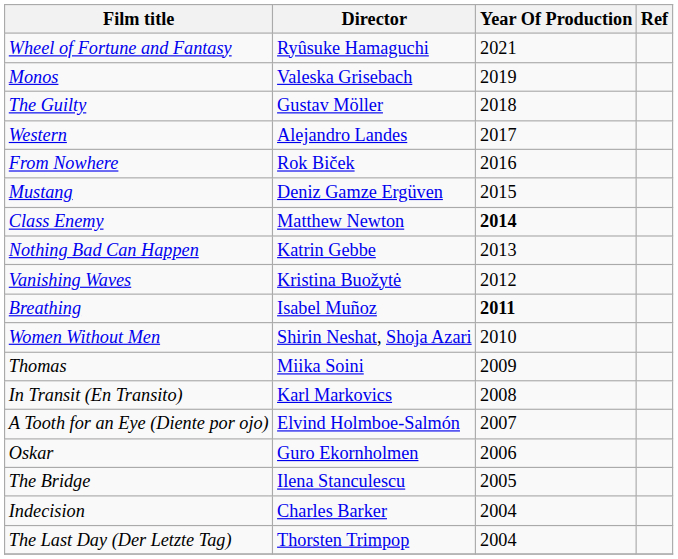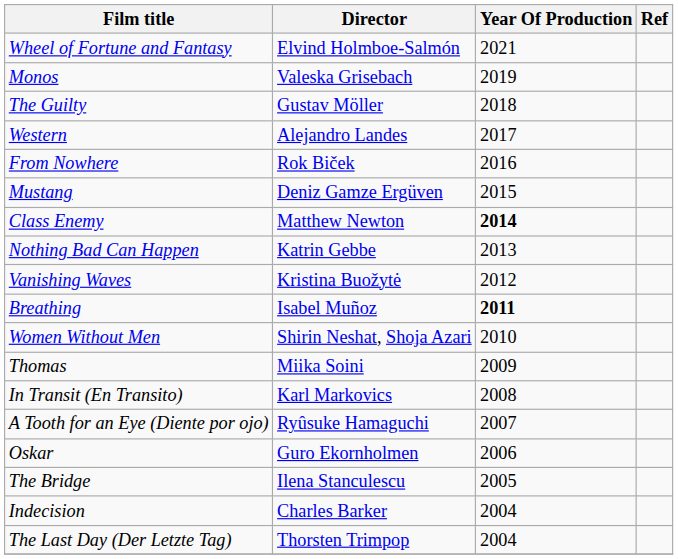Wheel of Fortune and Fantasy | Director: Ryûsuke Hamaguchi -> Elvind Holmboe-Salmón
A Tooth for an Eye (Diente por ojo) | Director: Elvind Holmboe-Salmón -> Ryûsuke Hamaguchi
